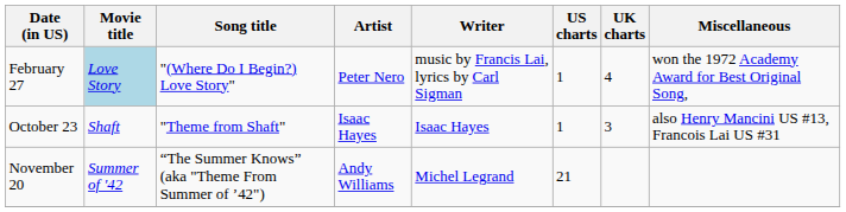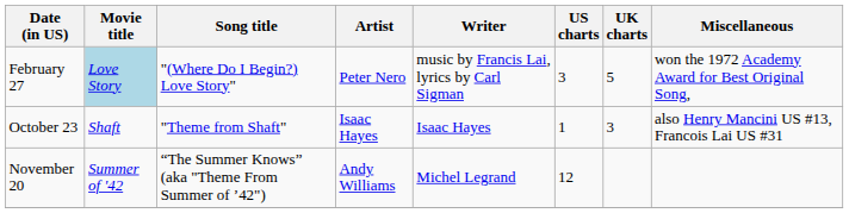February 27 | US charts: 1 -> 3
February 27 | UK charts: 4 -> 5
November 20 | US charts: 21 -> 12
